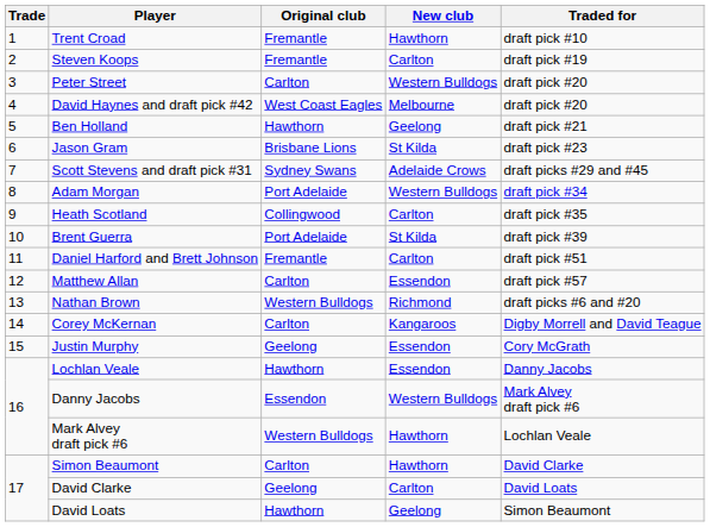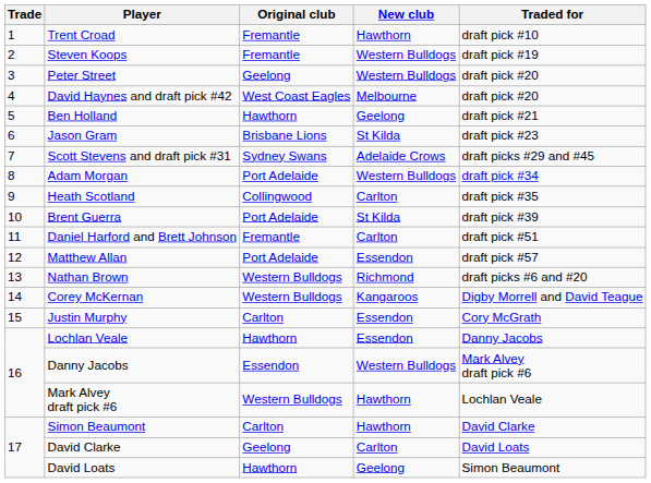Steven Koops | New club: Carlton -> Western Bulldogs
Peter Street | Original club: Carlton -> Geelong
Matthew Allan | Original club: Carlton -> Port Adelaide
Corey McKernan | Original club: Carlton -> Western Bulldogs
Justin Murphy | Original club: Geelong -> Carlton
